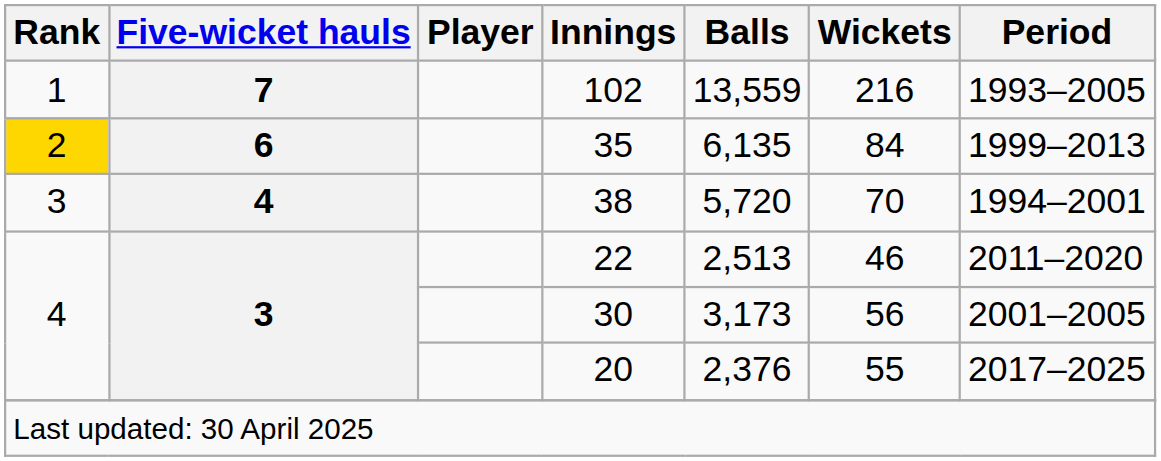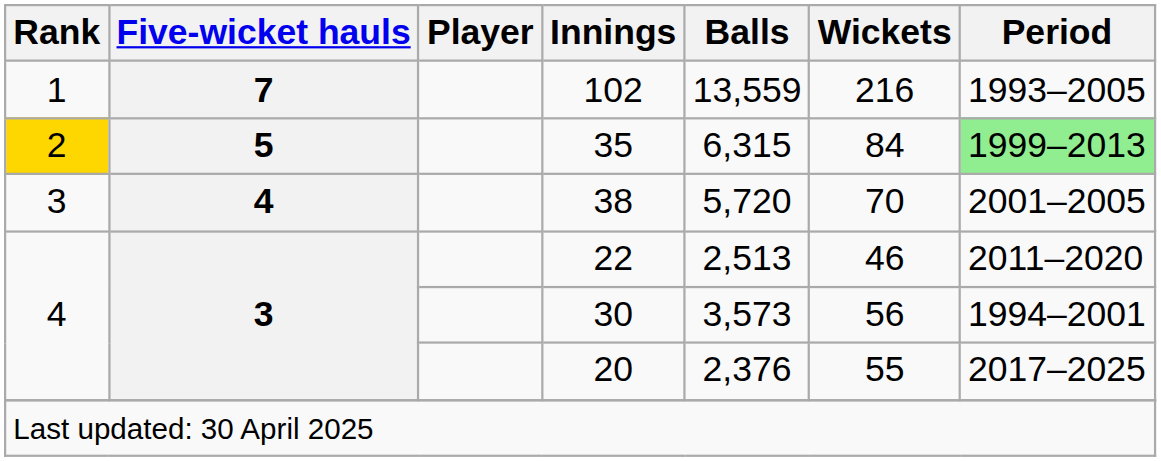35 | Five-wicket hauls: 6 -> 5
35 | Balls: 6,135 -> 6,315
35 | Period: no background -> lightgreen background
38 | Period: 1994–2001 -> 2001–2005
30 | Balls: 3,173 -> 3,573
30 | Period: 2001–2005 -> 1994–2001
